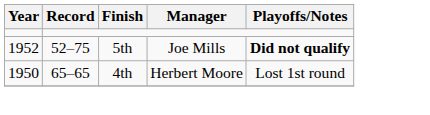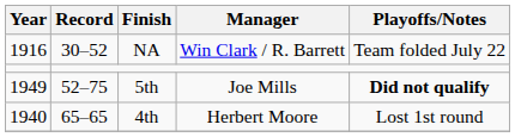+ row: 1916 | 30–52 | NA | Win Clark / R. Barrett | Team folded July 22
5th | Year: 1952 -> 1949
4th | Year: 1950 -> 1940
